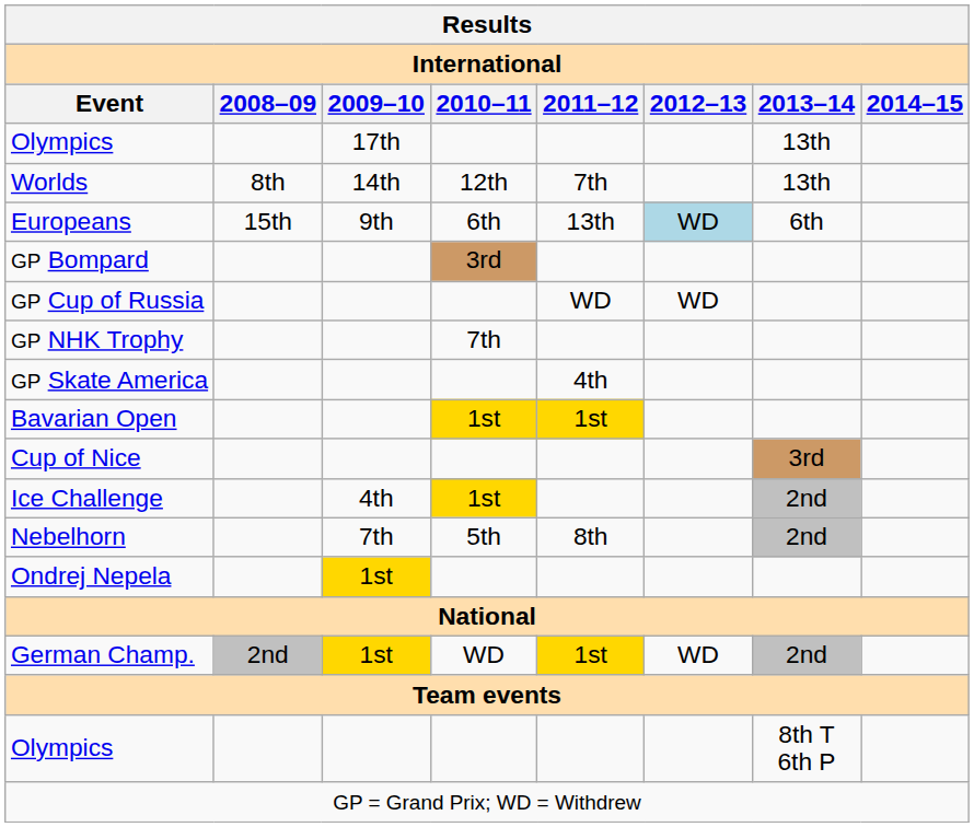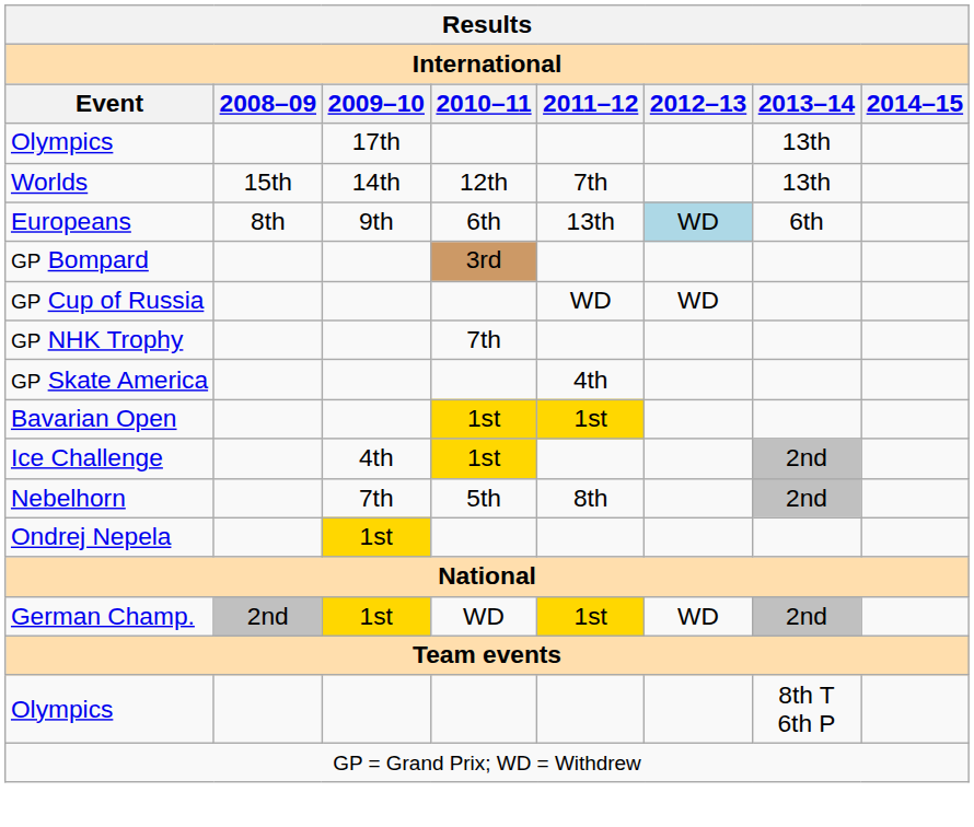Worlds | 2008–09: 8th -> 15th
Europeans | 2008–09: 15th -> 8th
- row: Cup of Nice | 3rd
